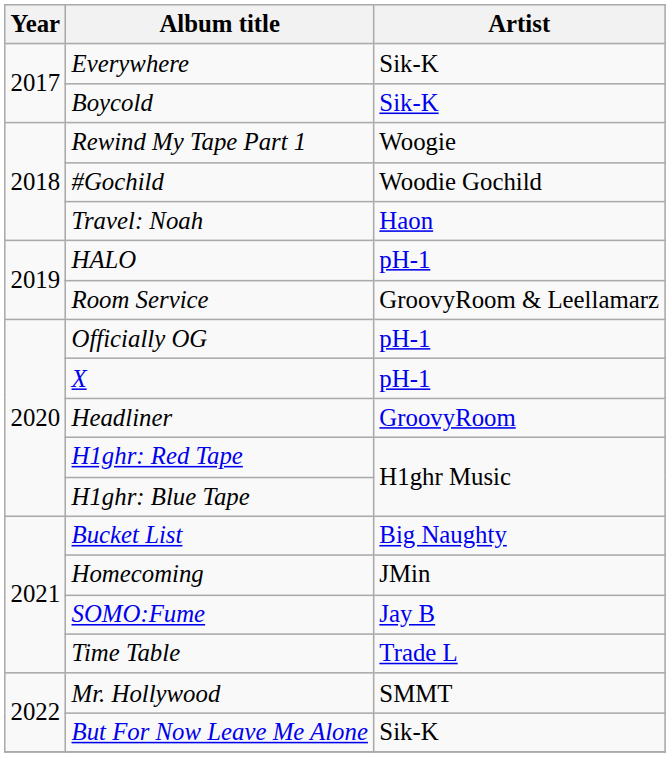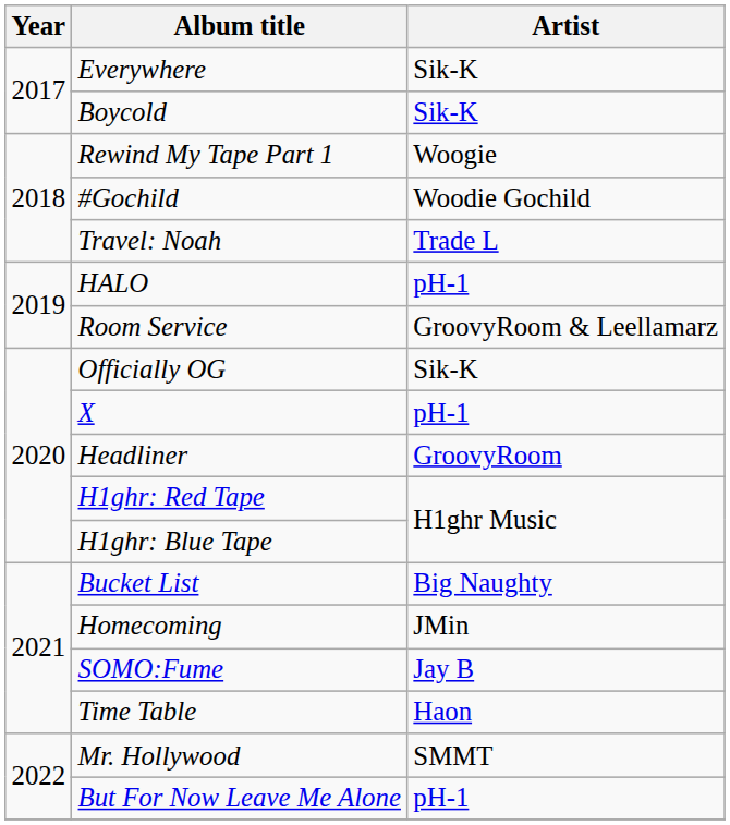Travel: Noah | Artist: Haon -> Trade L
Officially OG | Artist: pH-1 -> Sik-K
Time Table | Artist: Trade L -> Haon
But For Now Leave Me Alone | Artist: Sik-K -> pH-1
